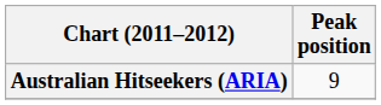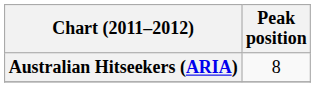Australian Hitseekers (ARIA) | Peak position: 9 -> 8
